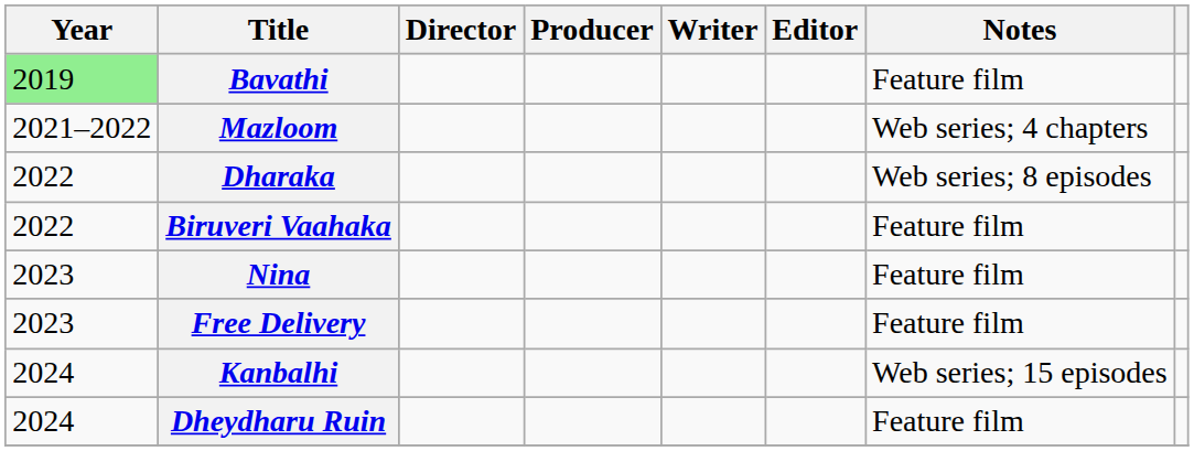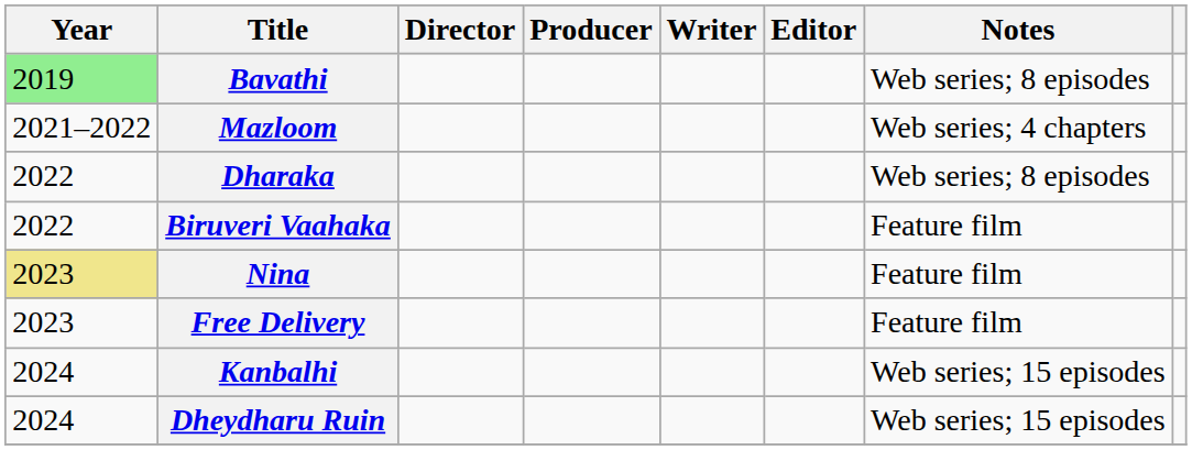Bavathi | Notes: Feature film -> Web series; 8 episodes
Nina | Year: no background -> khaki background
Dheydharu Ruin | Notes: Feature film -> Web series; 15 episodes
